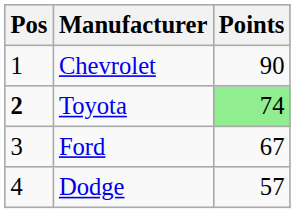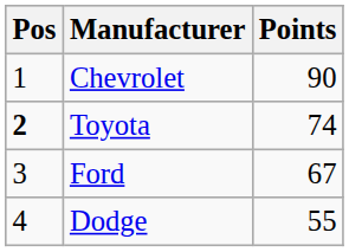Toyota | Points: lightgreen background -> no background
Dodge | Points: 57 -> 55
